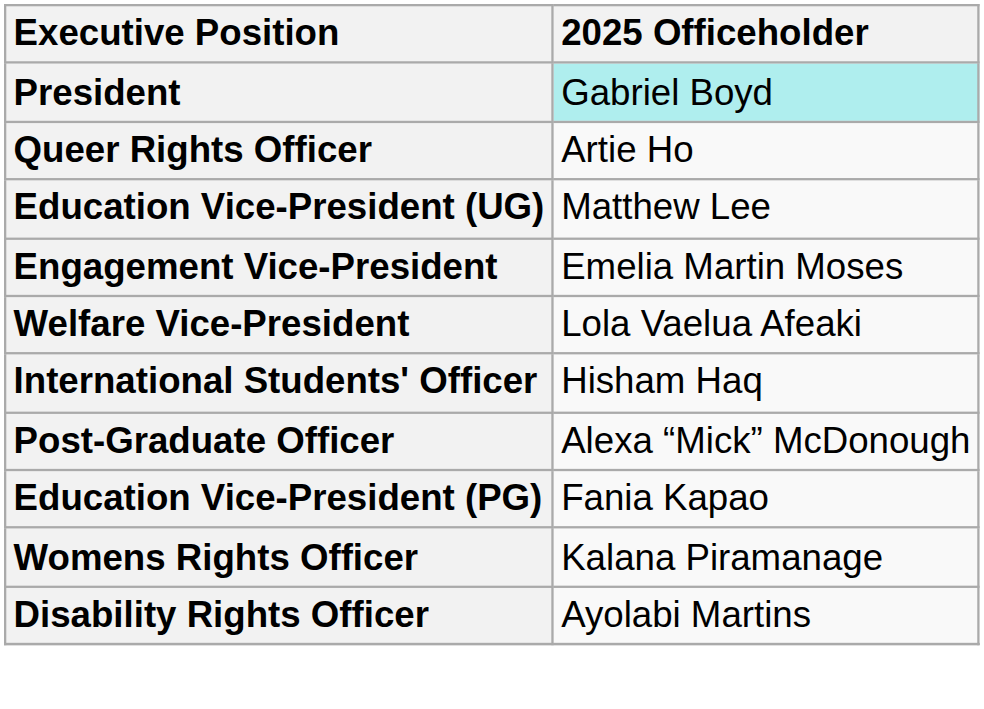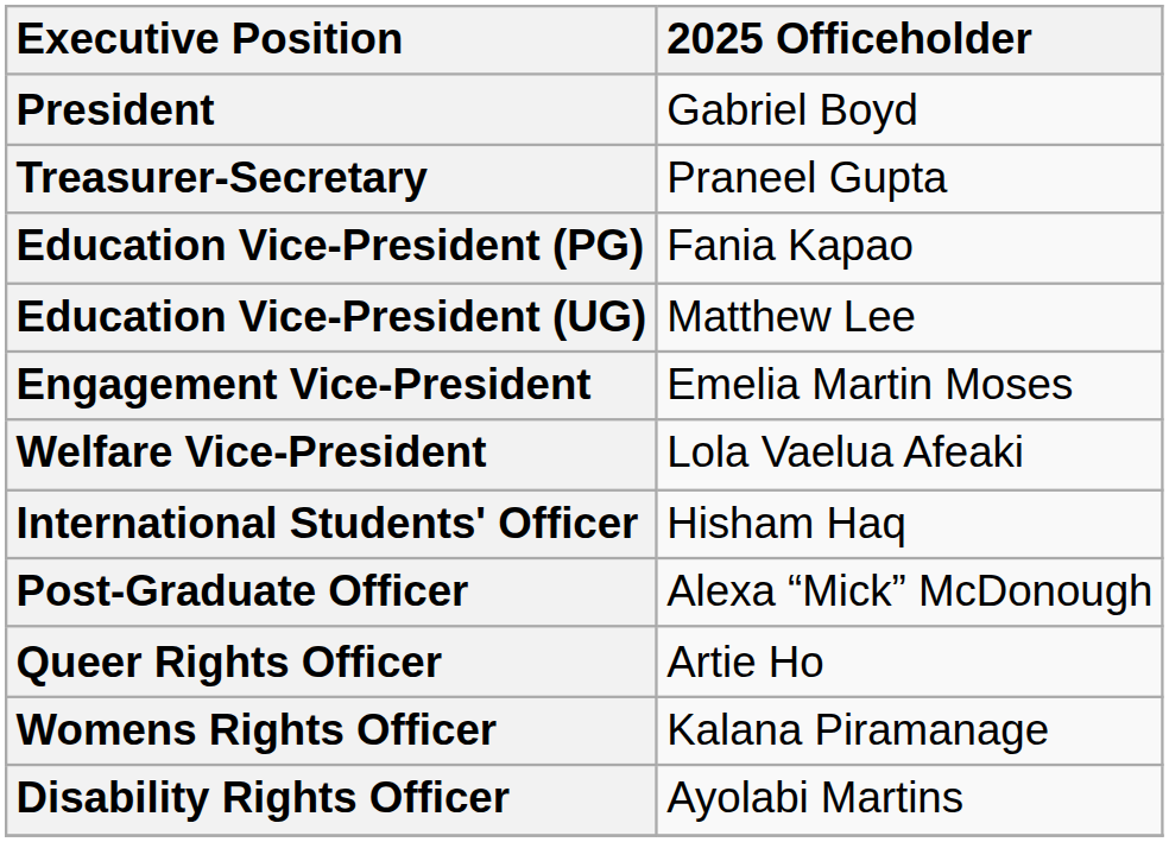President | 2025 Officeholder: paleturquoise background -> no background
+ row: Treasurer-Secretary | Praneel Gupta
rows swapped: Education Vice-President (PG) <-> Queer Rights Officer
